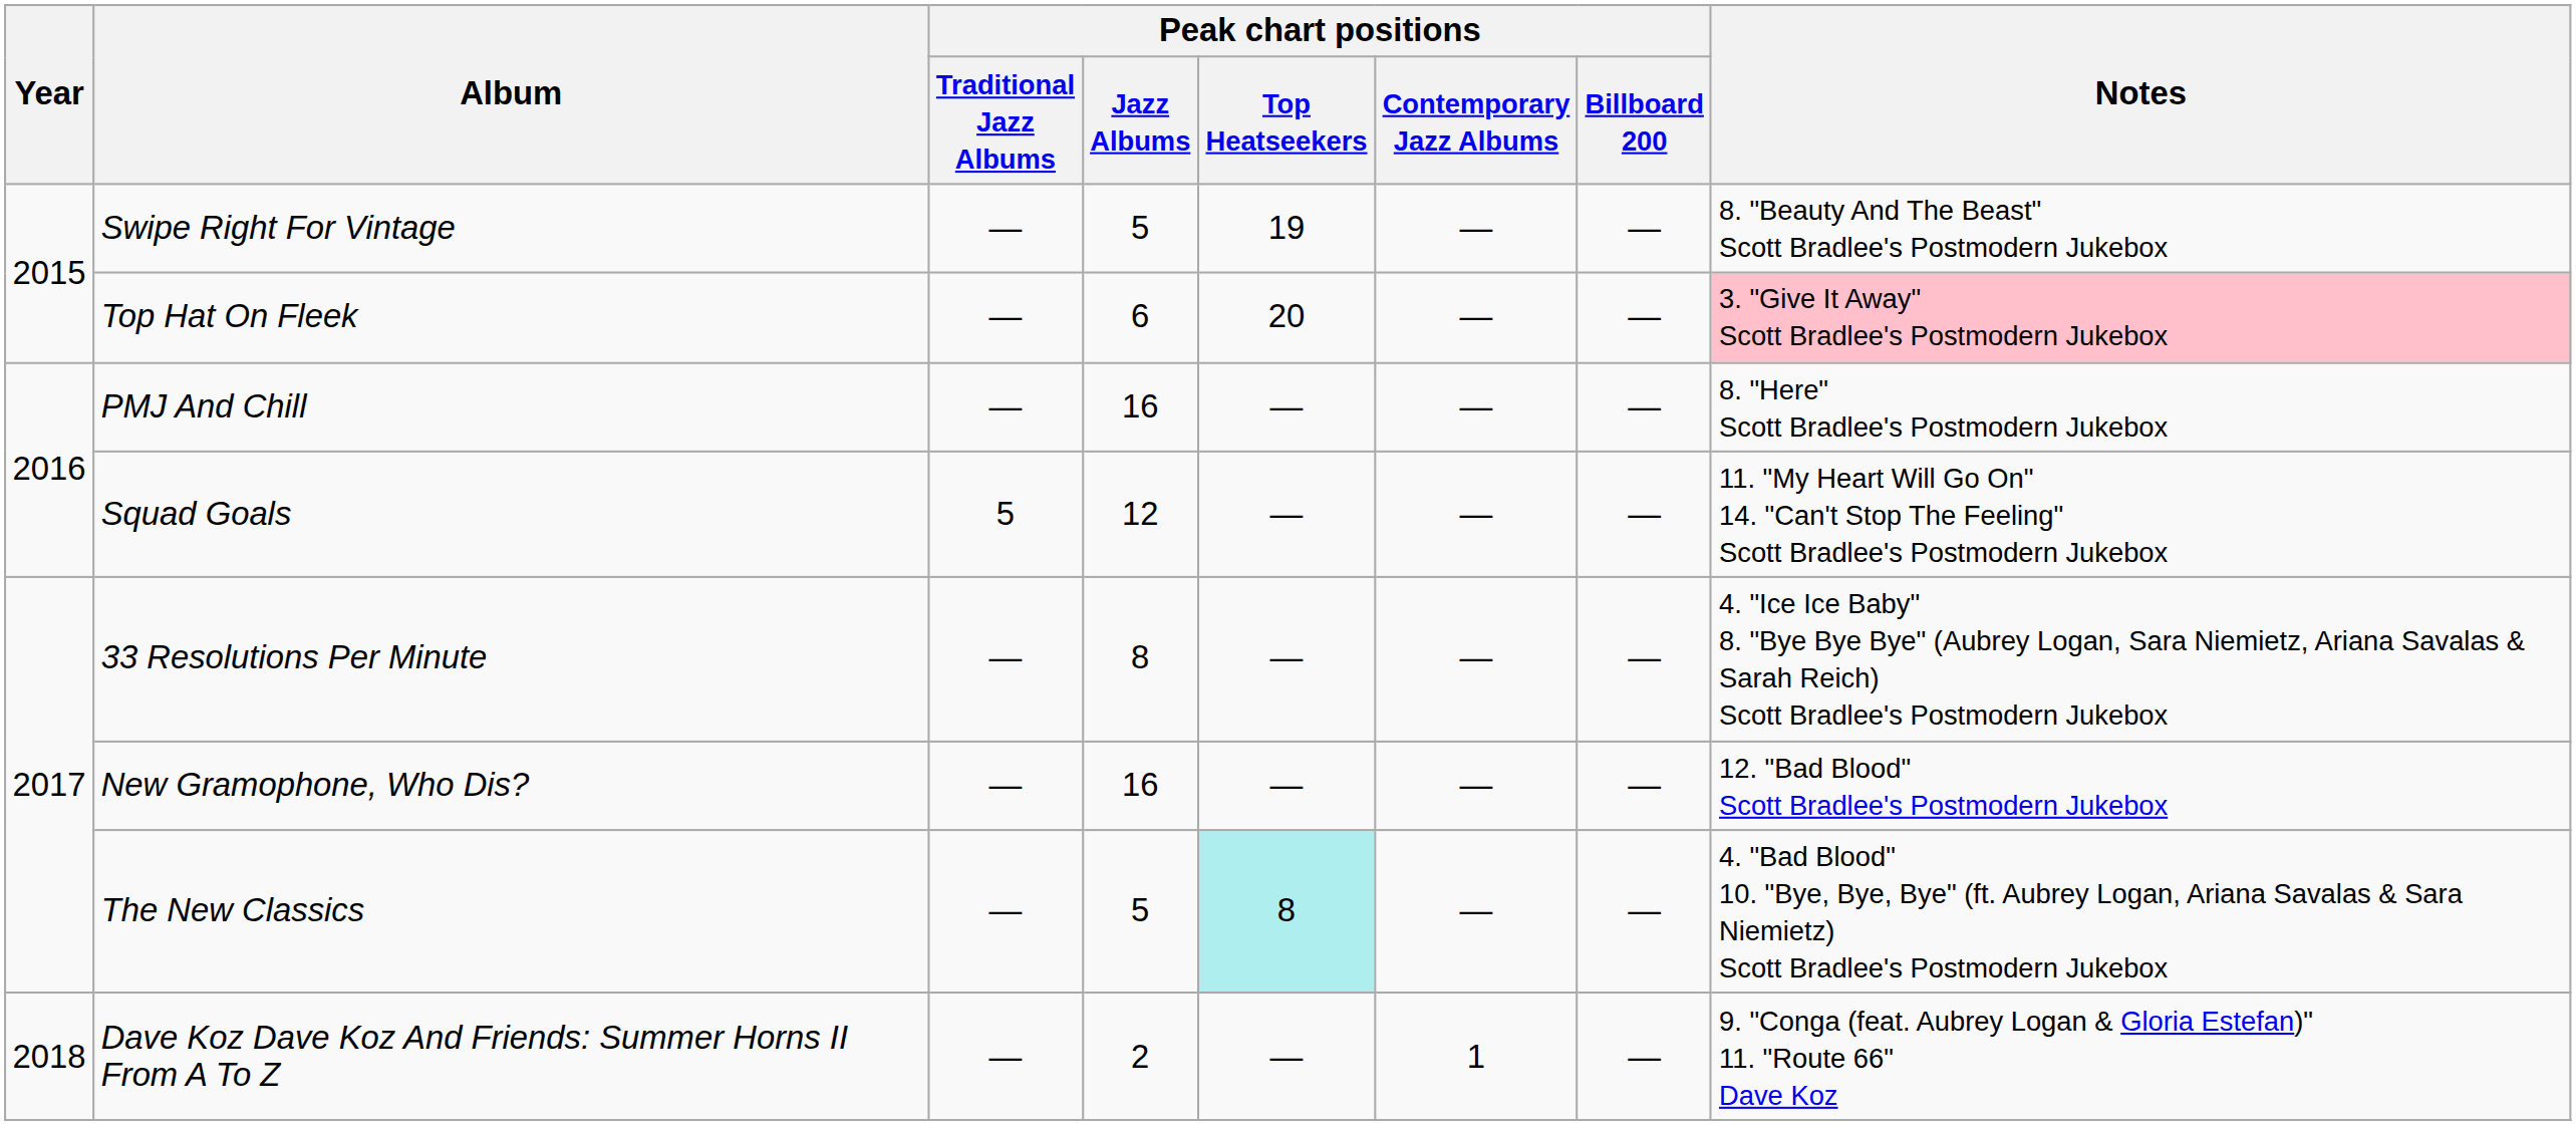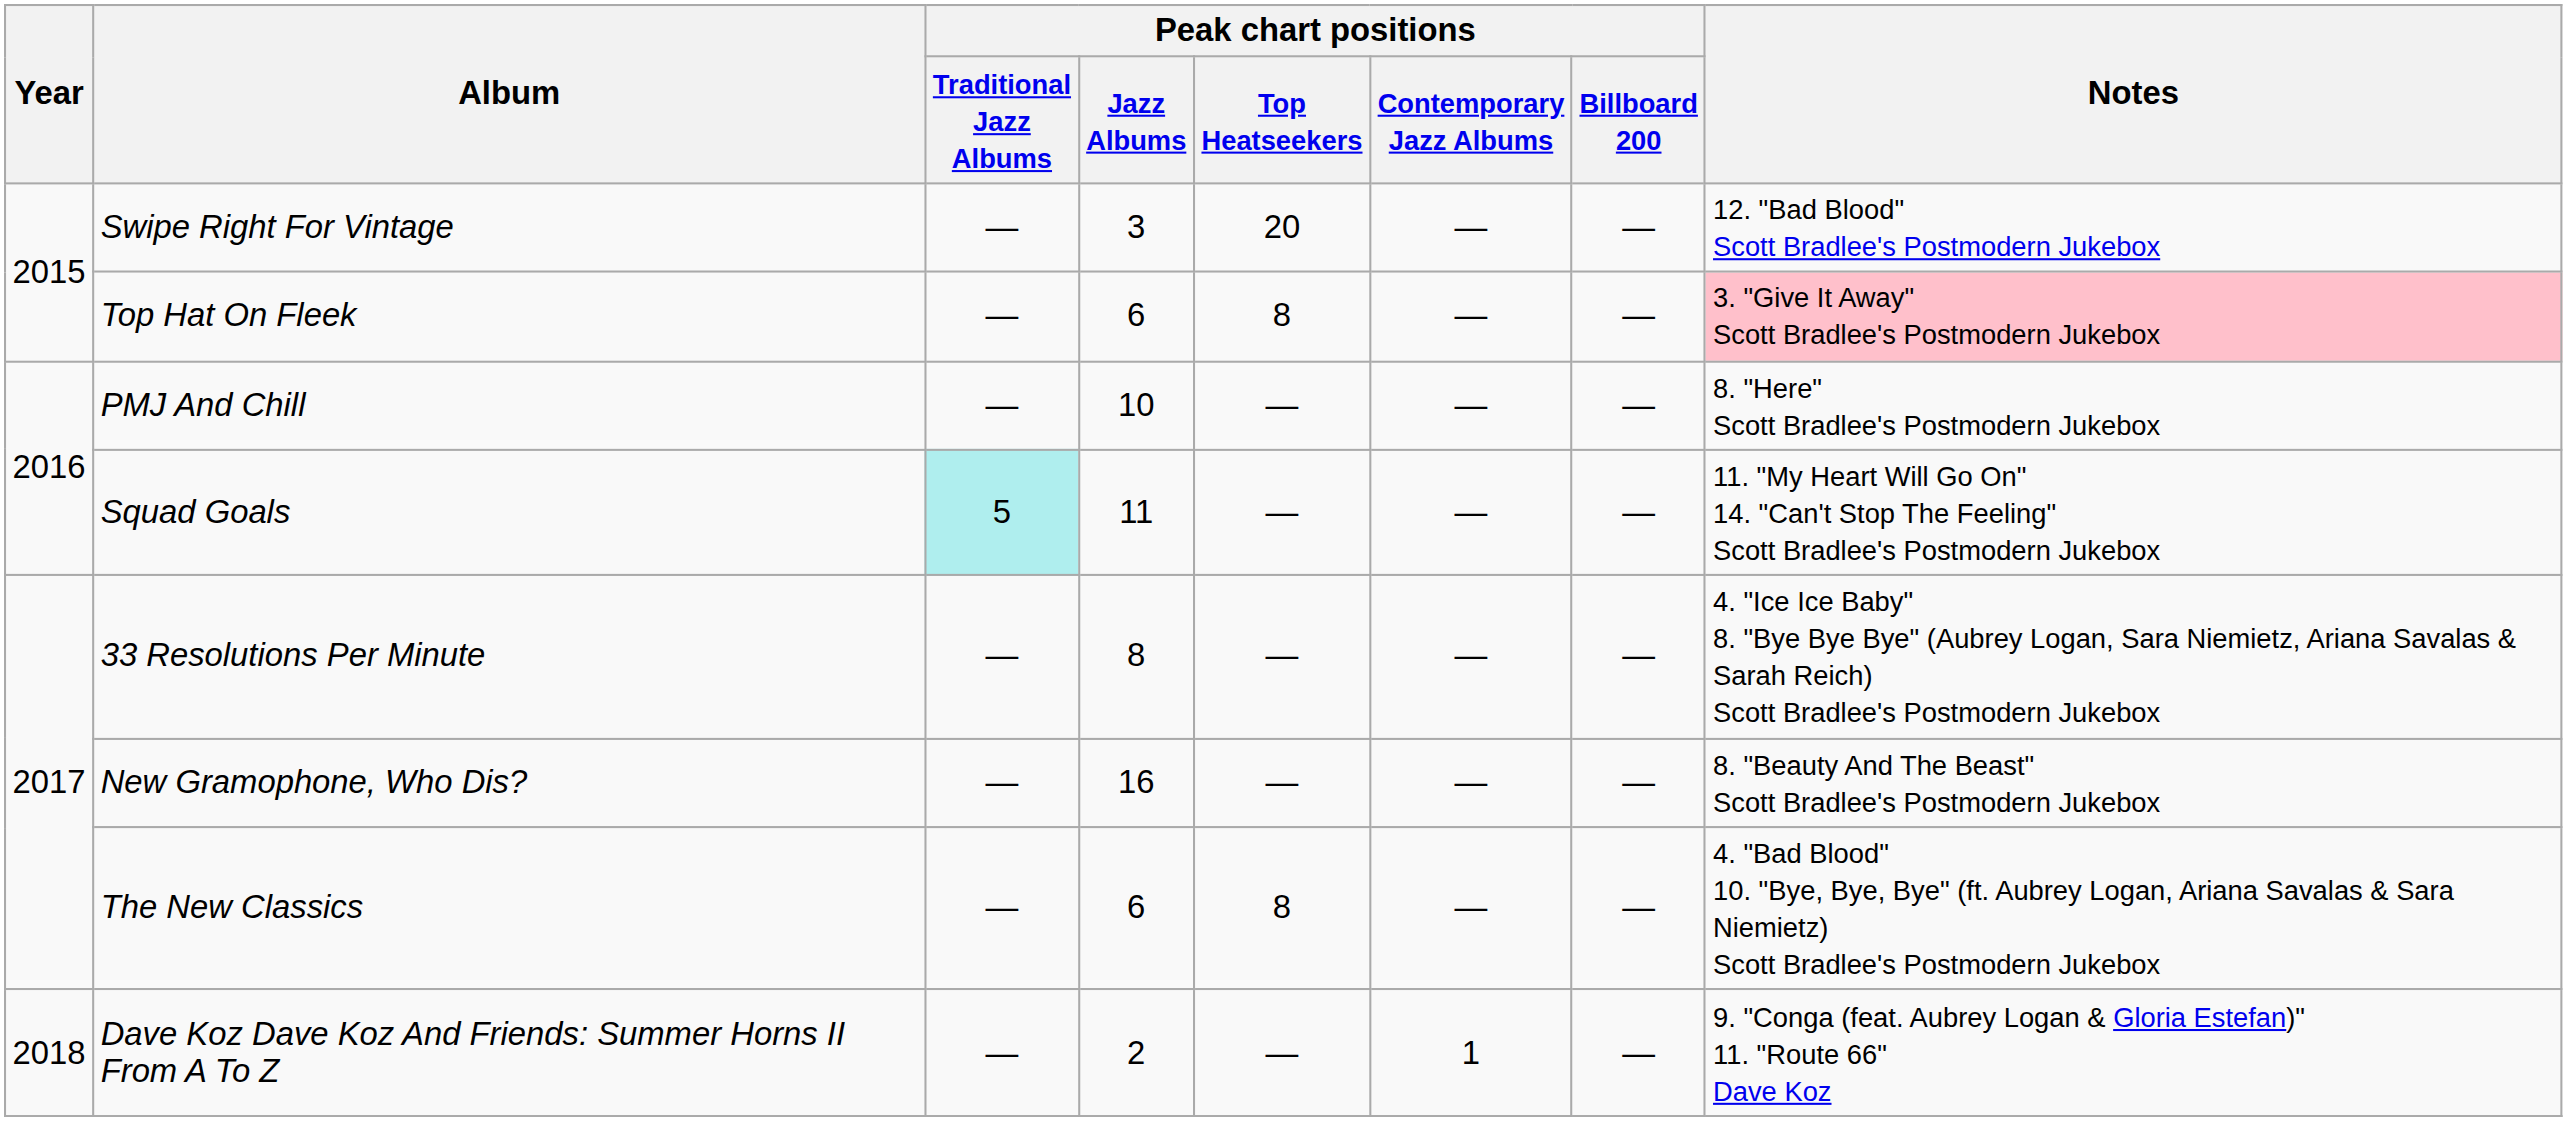Swipe Right For Vintage | Peak chart positions / Jazz Albums: 5 -> 3
Swipe Right For Vintage | Peak chart positions / Top Heatseekers: 19 -> 20
Swipe Right For Vintage | Notes: 8. "Beauty And The Beast" Scott Bradlee's Postmodern Jukebox -> 12. "Bad Blood" Scott Bradlee's Postmodern Jukebox
Top Hat On Fleek | Peak chart positions / Top Heatseekers: 20 -> 8
PMJ And Chill | Peak chart positions / Jazz Albums: 16 -> 10
Squad Goals | Peak chart positions / Traditional Jazz Albums: no background -> paleturquoise background
Squad Goals | Peak chart positions / Jazz Albums: 12 -> 11
New Gramophone, Who Dis? | Notes: 12. "Bad Blood" Scott Bradlee's Postmodern Jukebox -> 8. "Beauty And The Beast" Scott Bradlee's Postmodern Jukebox
The New Classics | Peak chart positions / Jazz Albums: 5 -> 6
The New Classics | Peak chart positions / Top Heatseekers: paleturquoise background -> no background
